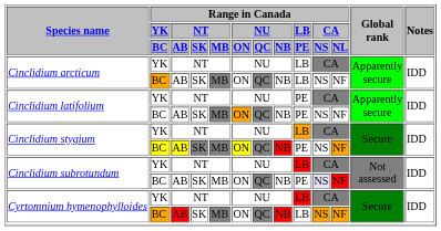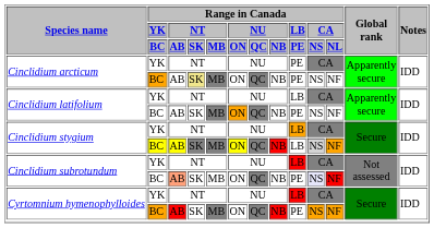Cinclidium arcticum / YK | Range in Canada / LB / PE: LB -> PE
Cinclidium arcticum / BC | Range in Canada / NT / SK: no background -> khaki background
Cinclidium arcticum / BC | Range in Canada / LB / PE: LB -> PE
Cinclidium latifolium / YK | Range in Canada / LB / PE: PE -> LB
Cinclidium stygium / BC | Range in Canada / LB / PE: PE -> LB
Cinclidium stygium / BC | Range in Canada / CA / NS: no background -> lightgrey background
Cinclidium subrotundum / BC | Range in Canada / NT / AB: no background -> lightsalmon background
Cyrtomnium hymenophylloides / BC | Range in Canada / LB / PE: LB -> PE
